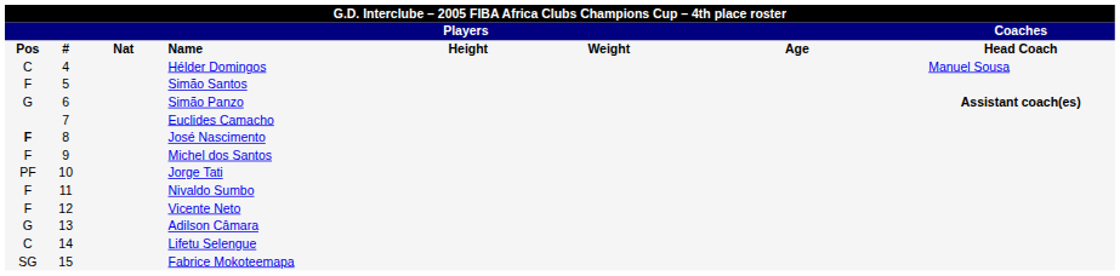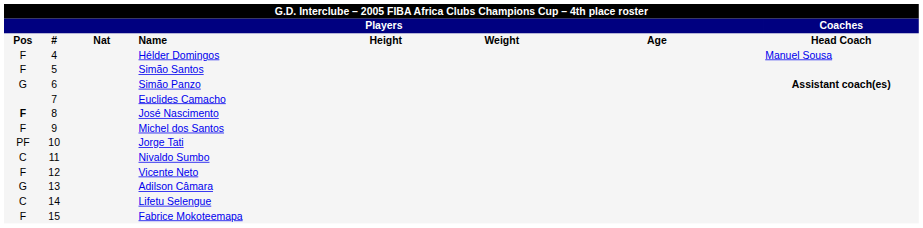Hélder Domingos | column 1: C -> F
Nivaldo Sumbo | column 1: F -> C
Fabrice Mokoteemapa | column 1: SG -> F
